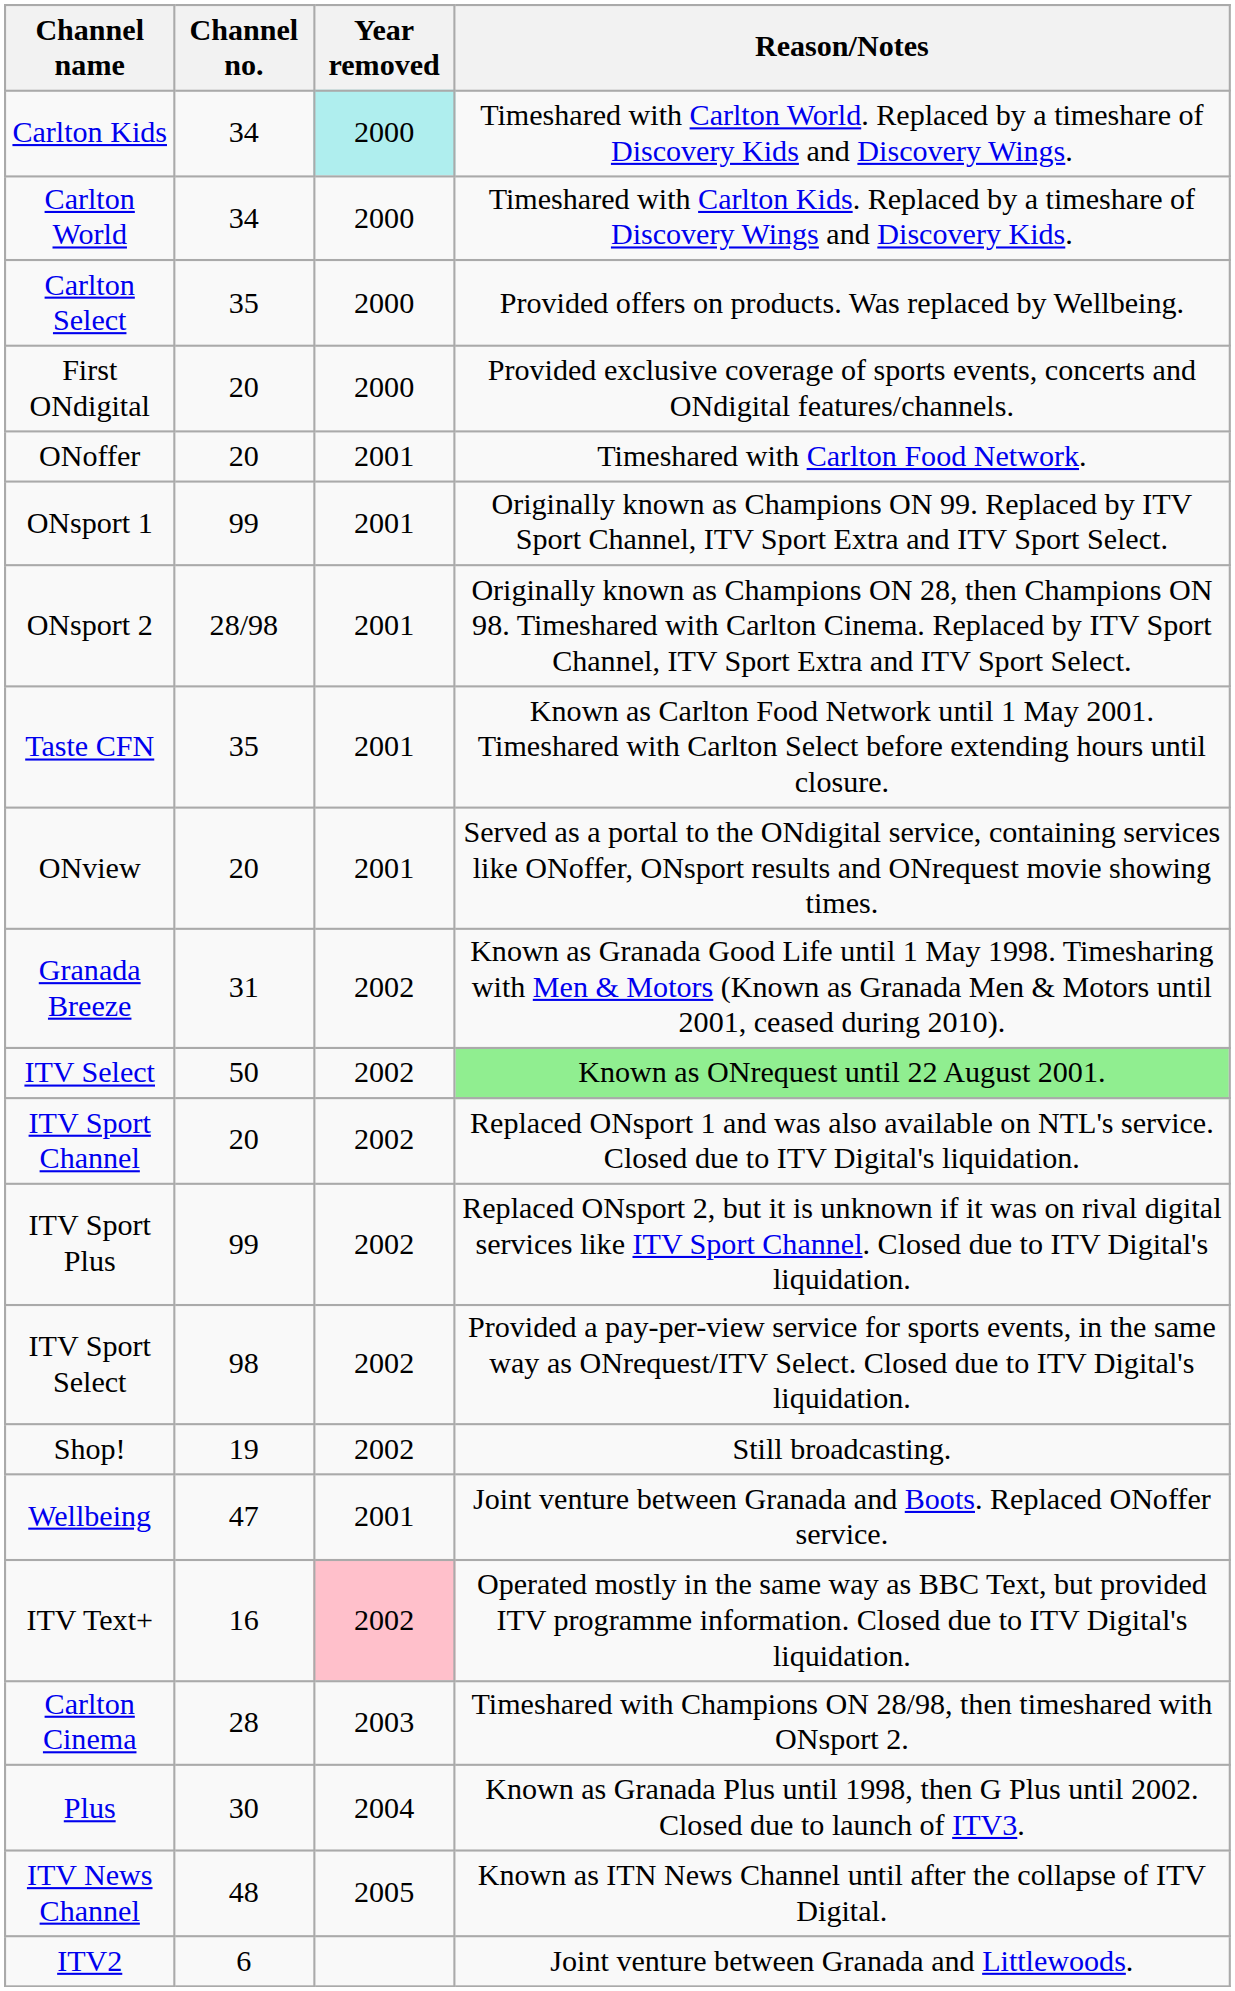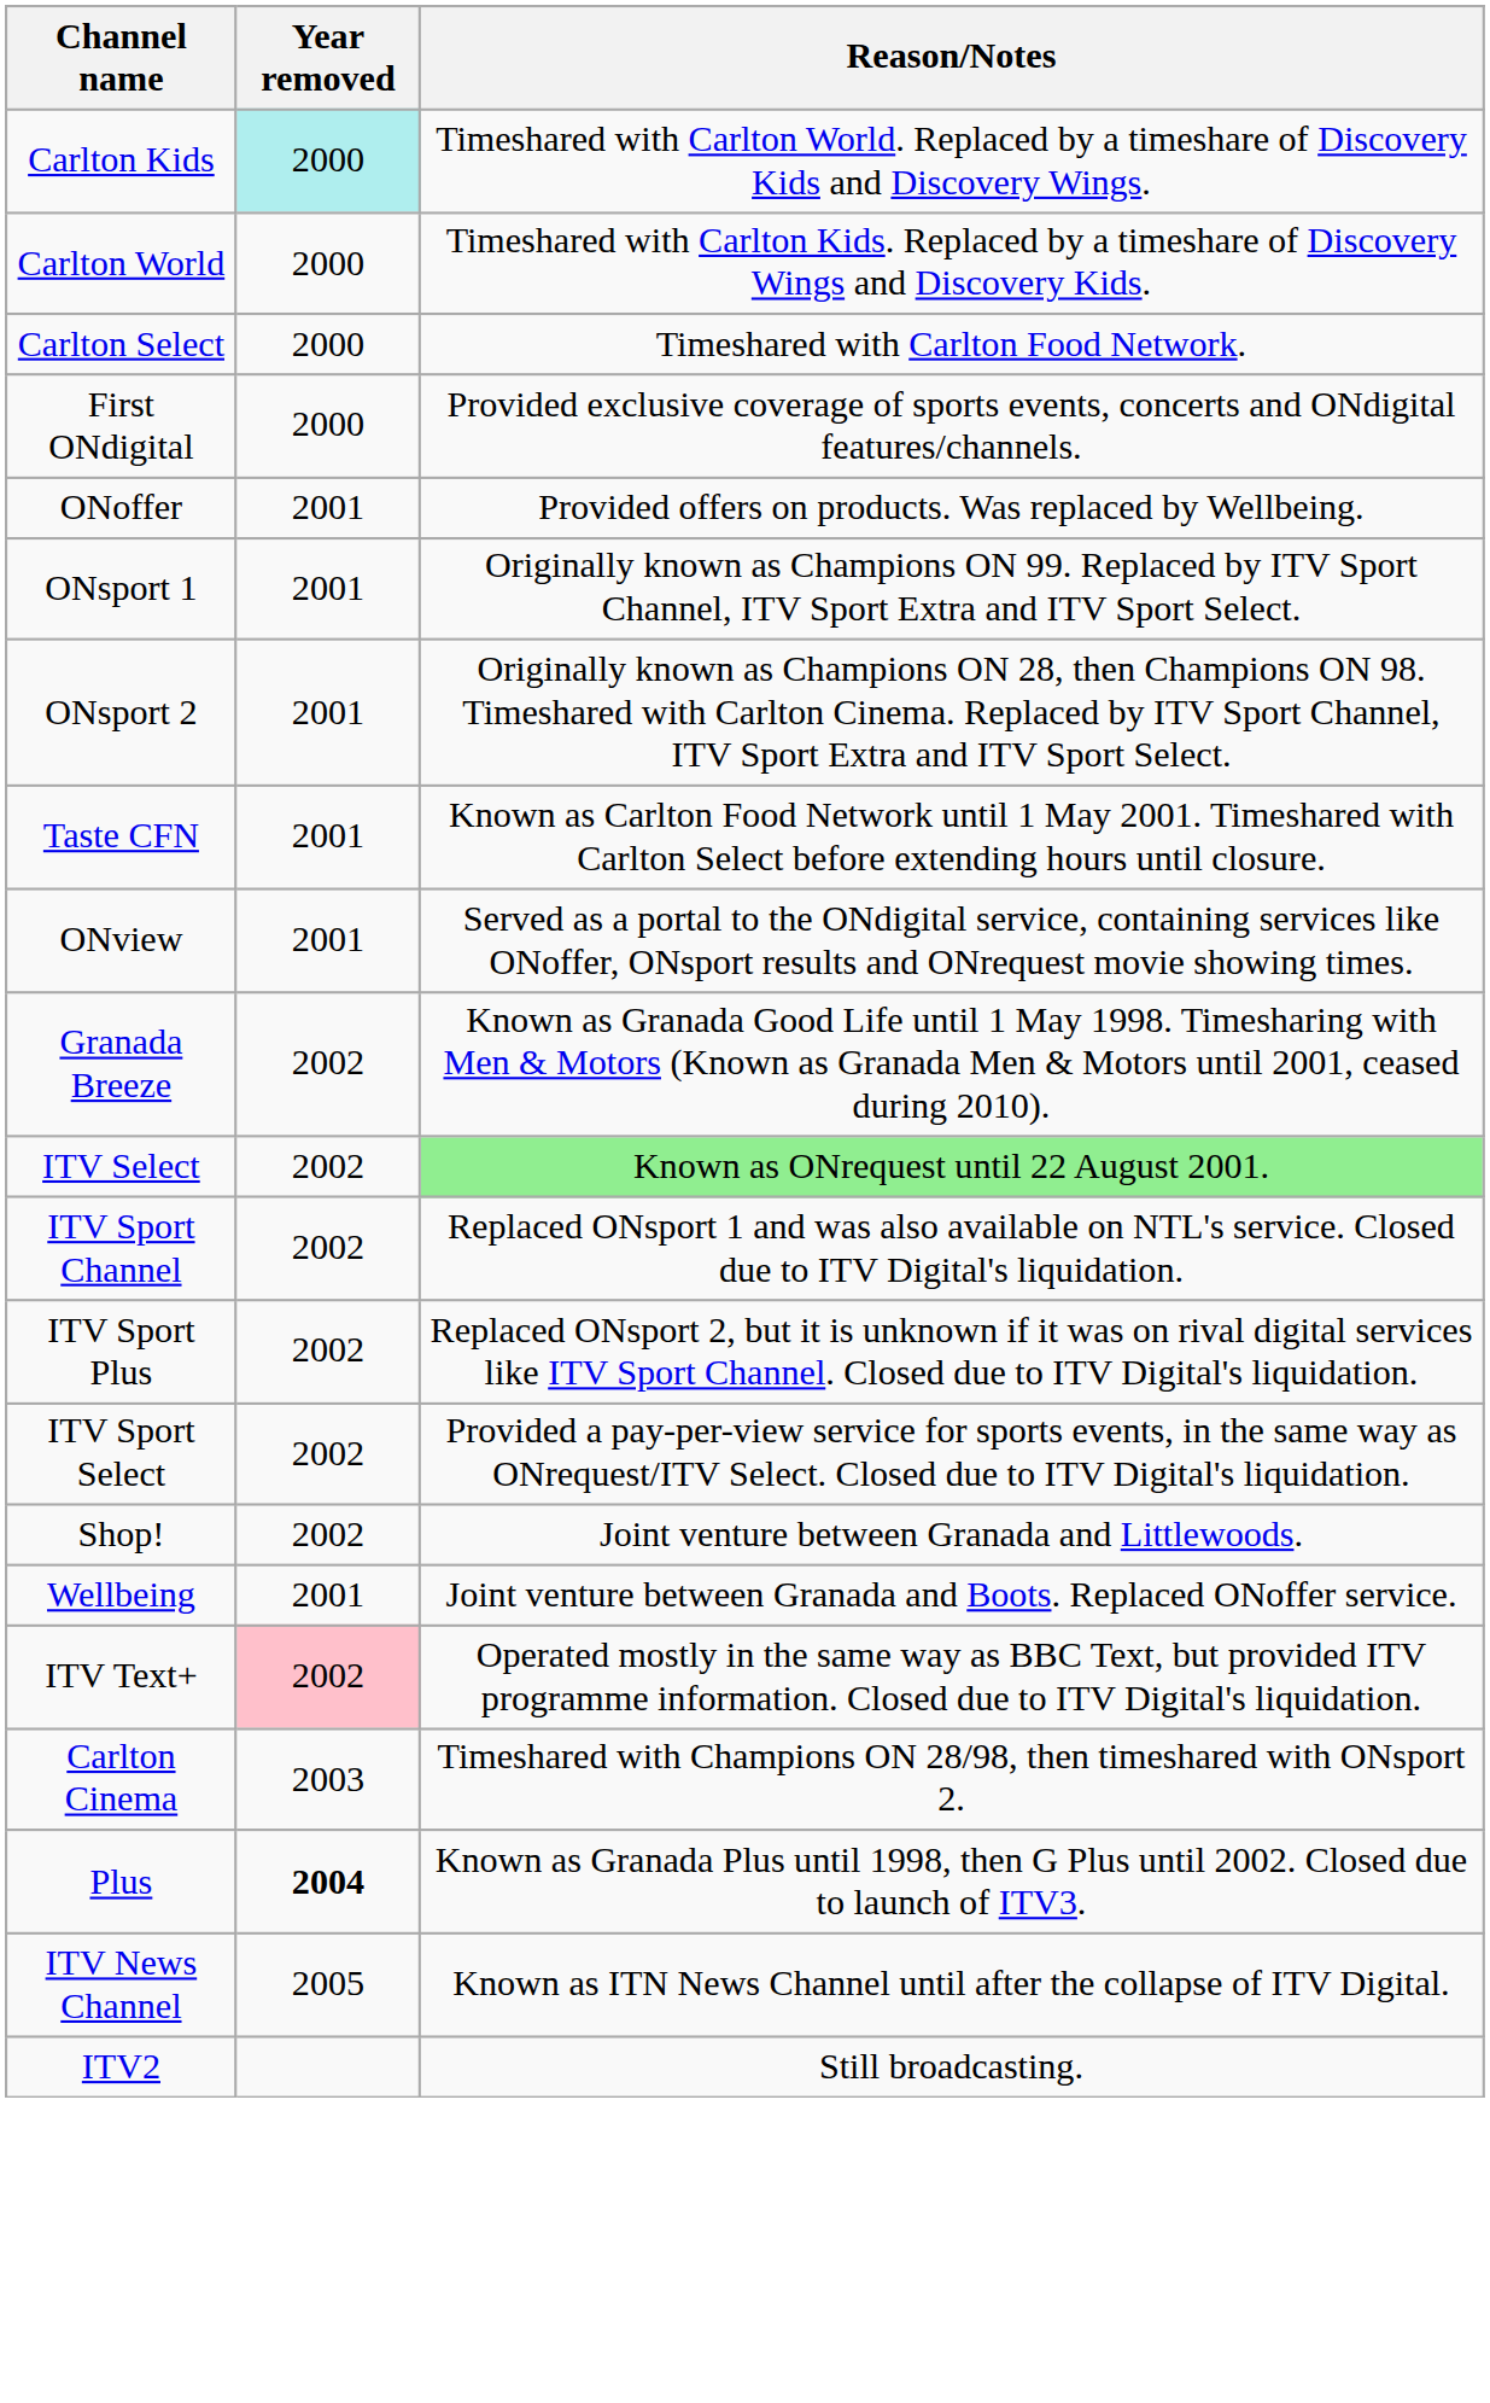- column: Channel no. | 34 | 34 | 35 | 20 | 20 | 99 | 28/98 | 35 | 20 | 31 | 50 | 20 | 99 | 98 | 19 | 47 | 16 | 28 | 30 | 48 | 6
Carlton Select | Reason/Notes: Provided offers on products. Was replaced by Wellbeing. -> Timeshared with Carlton Food Network.
ONoffer | Reason/Notes: Timeshared with Carlton Food Network. -> Provided offers on products. Was replaced by Wellbeing.
Shop! | Reason/Notes: Still broadcasting. -> Joint venture between Granada and Littlewoods.
Plus | Year removed: normal -> bold
ITV2 | Reason/Notes: Joint venture between Granada and Littlewoods. -> Still broadcasting.
